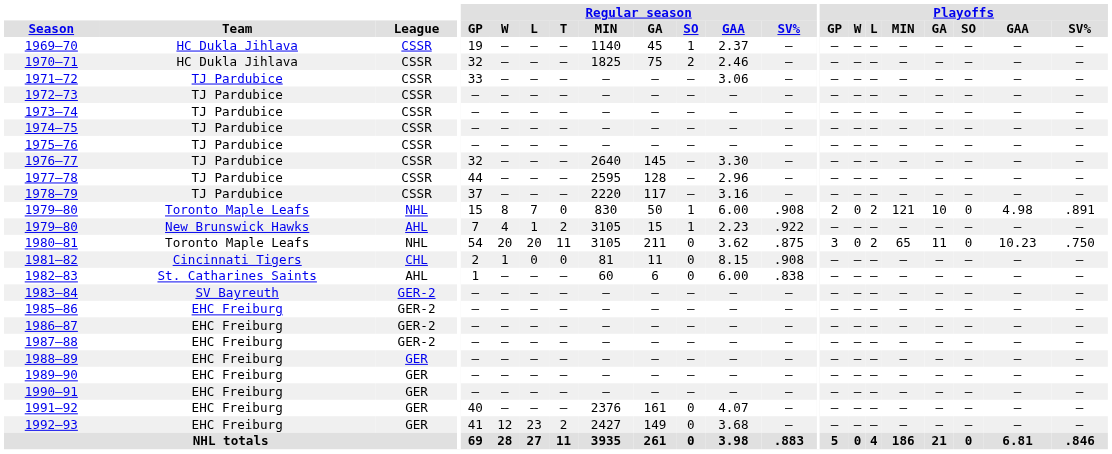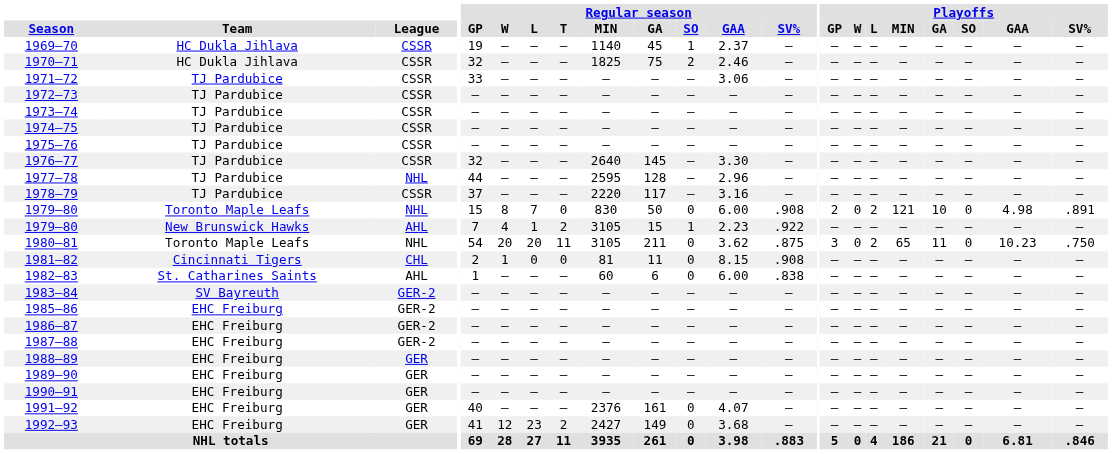1977–78 | League: CSSR -> NHL
1979–80 / Toronto Maple Leafs | Regular season / SO: 1 -> 0
